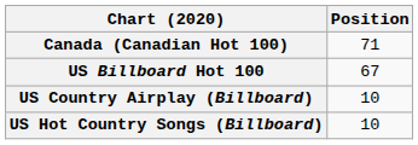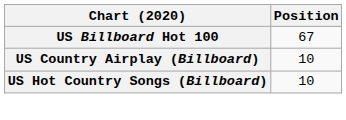- row: Canada (Canadian Hot 100) | 71
